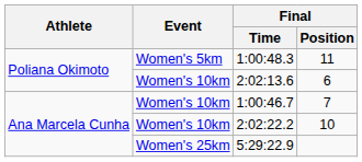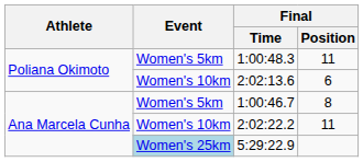1:00:46.7 | Event: Women's 10km -> Women's 5km
1:00:46.7 | Final / Position: 7 -> 8
2:02:22.2 | Final / Position: 10 -> 11
5:29:22.9 | Event: no background -> lightblue background
